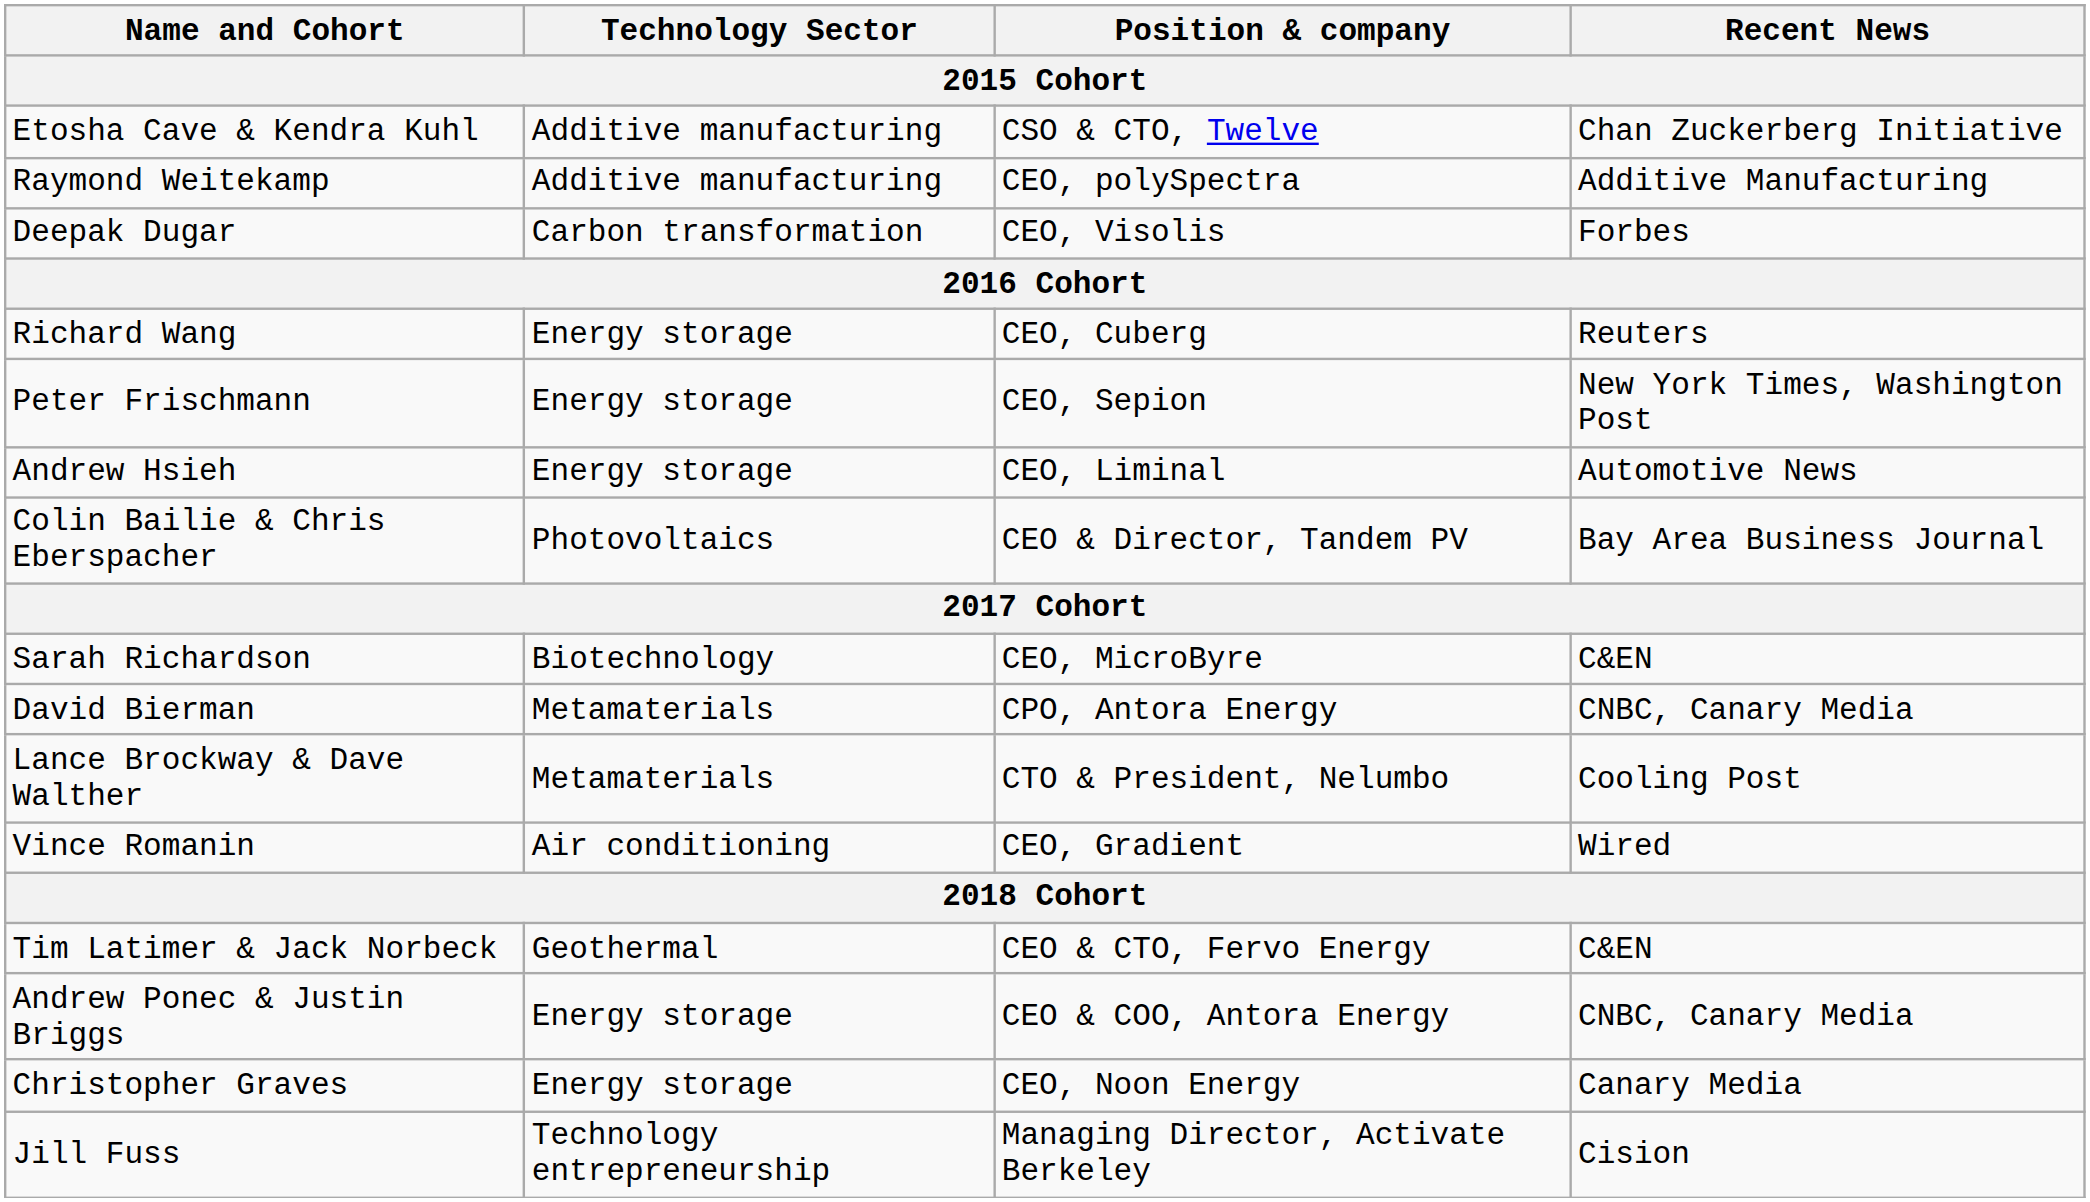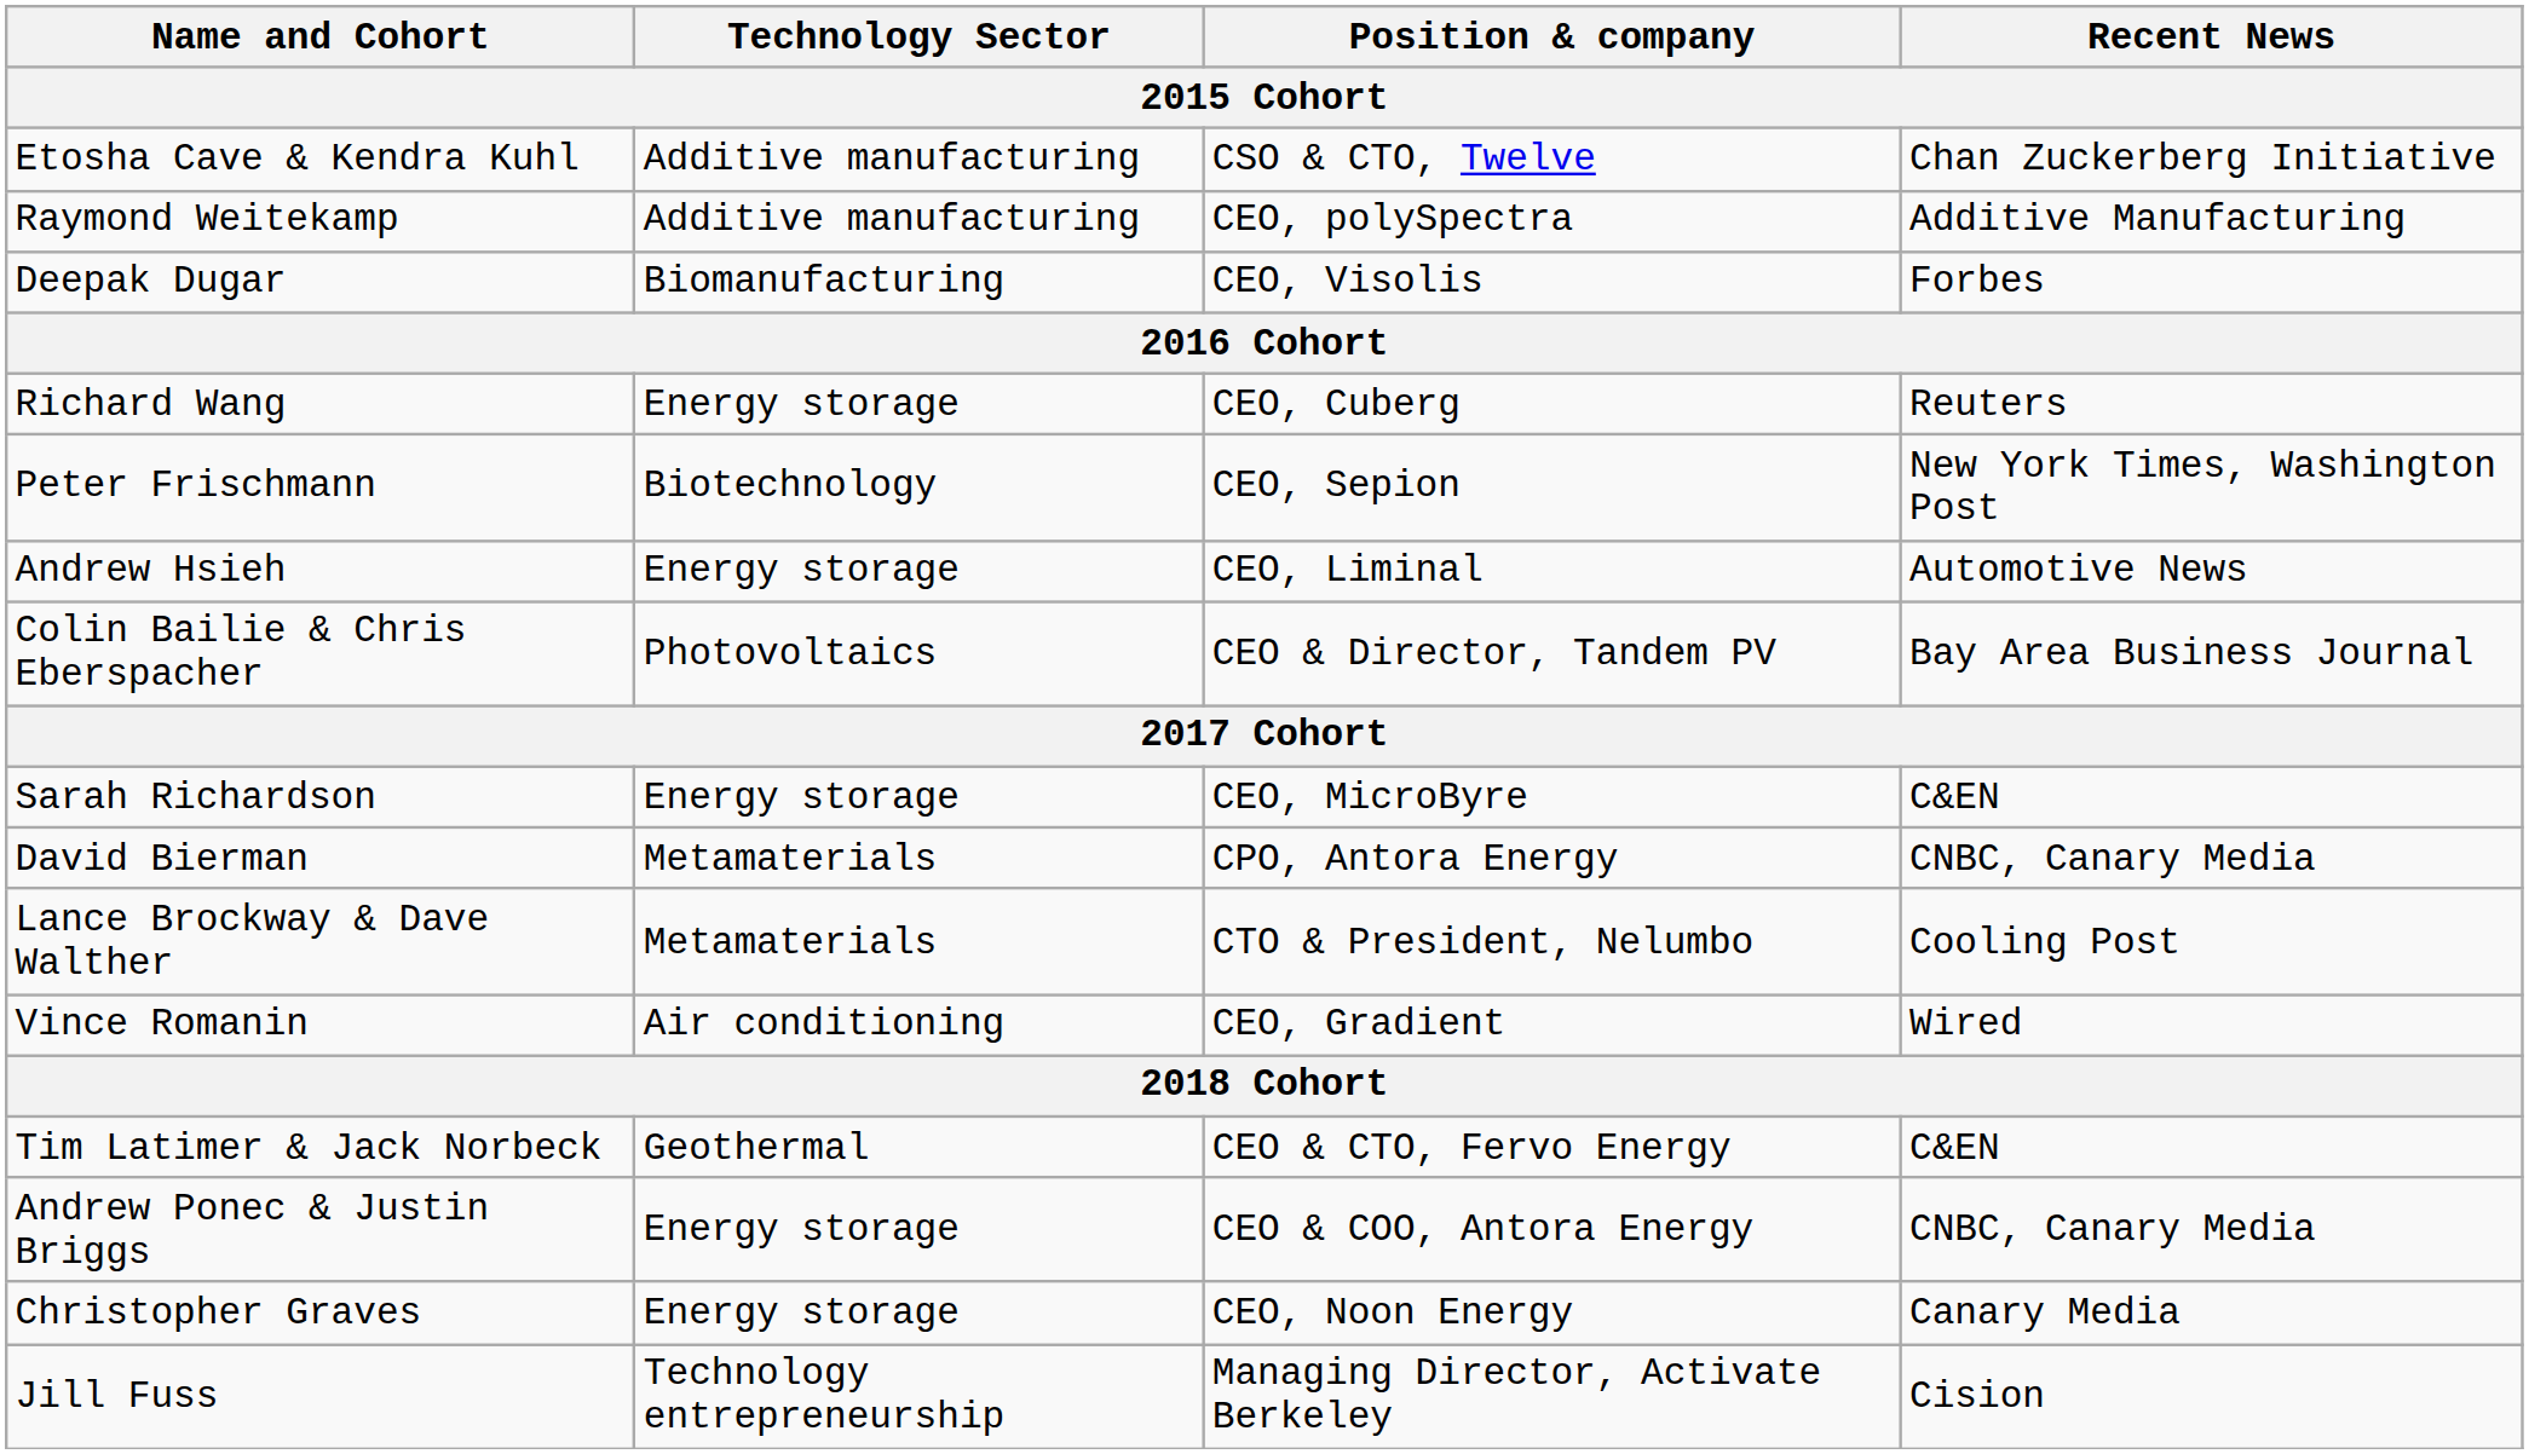Deepak Dugar | Technology Sector: Carbon transformation -> Biomanufacturing
Peter Frischmann | Technology Sector: Energy storage -> Biotechnology
Sarah Richardson | Technology Sector: Biotechnology -> Energy storage
